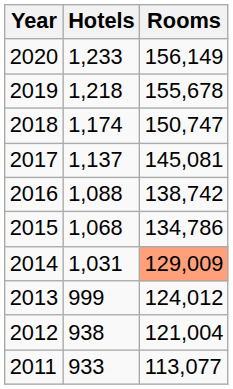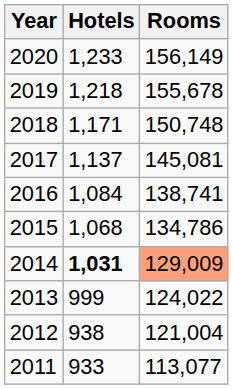2018 | Hotels: 1,174 -> 1,171
2018 | Rooms: 150,747 -> 150,748
2016 | Hotels: 1,088 -> 1,084
2016 | Rooms: 138,742 -> 138,741
2014 | Hotels: normal -> bold
2013 | Rooms: 124,012 -> 124,022
